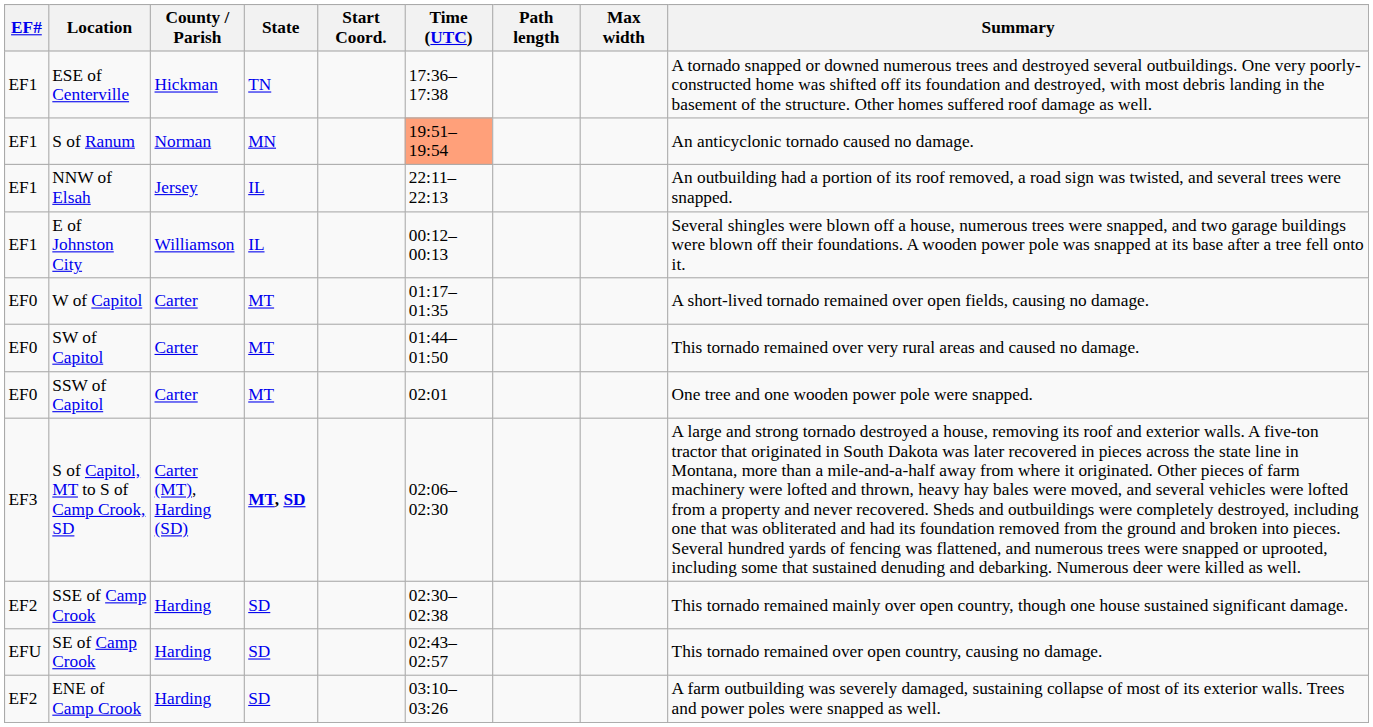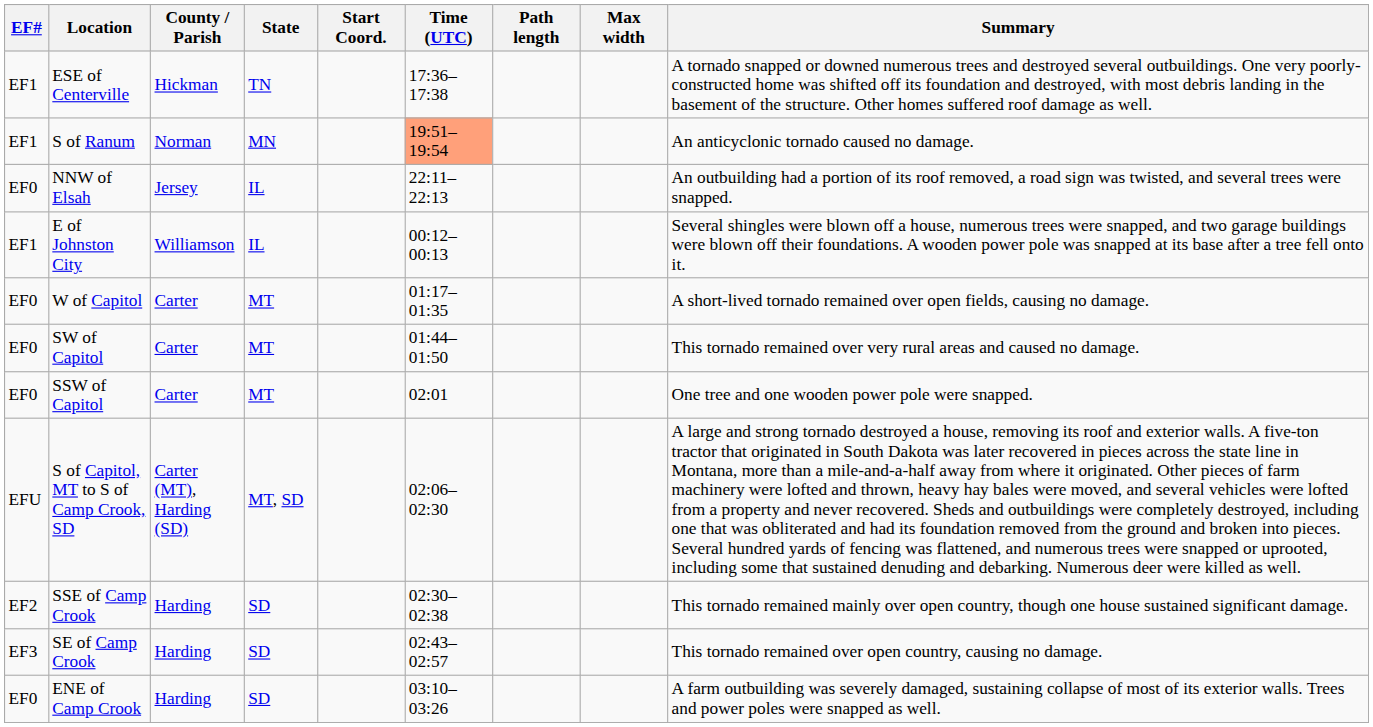NNW of Elsah | EF#: EF1 -> EF0
S of Capitol, MT to S of Camp Crook, SD | EF#: EF3 -> EFU
S of Capitol, MT to S of Camp Crook, SD | State: bold -> normal
SE of Camp Crook | EF#: EFU -> EF3
ENE of Camp Crook | EF#: EF2 -> EF0
